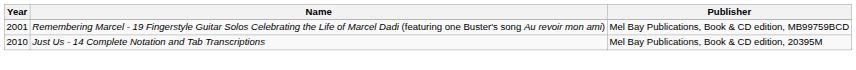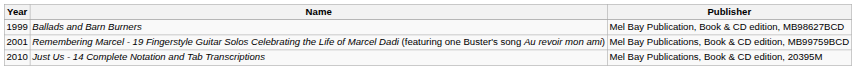+ row: 1999 | Ballads and Barn Burners | Mel Bay Publication, Book & CD edition, MB98627BCD
